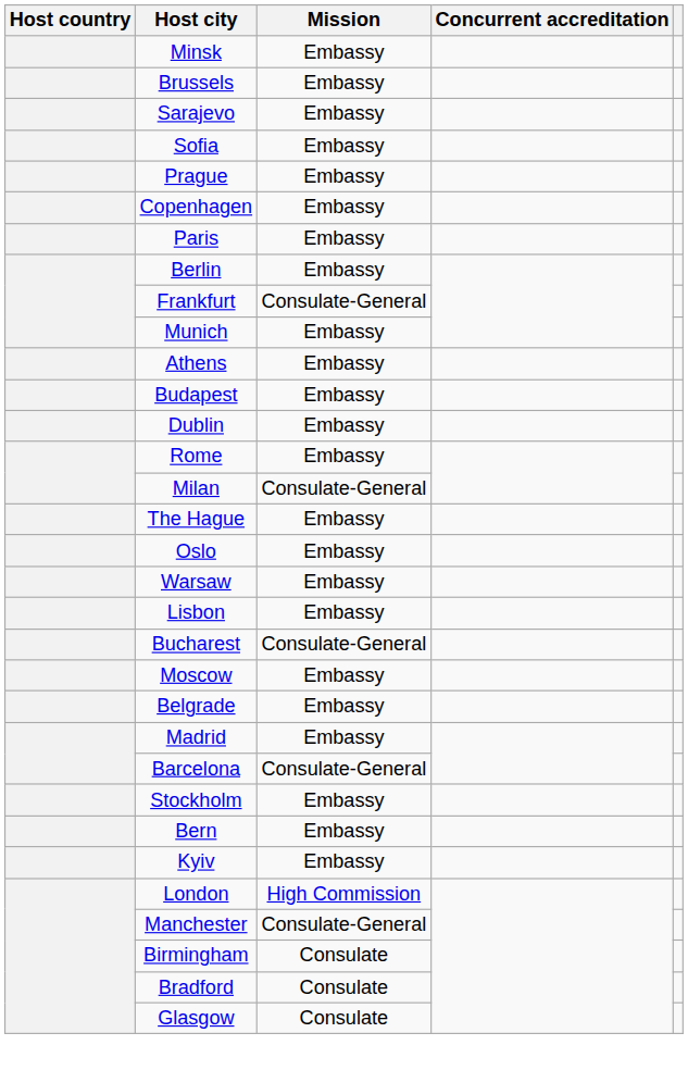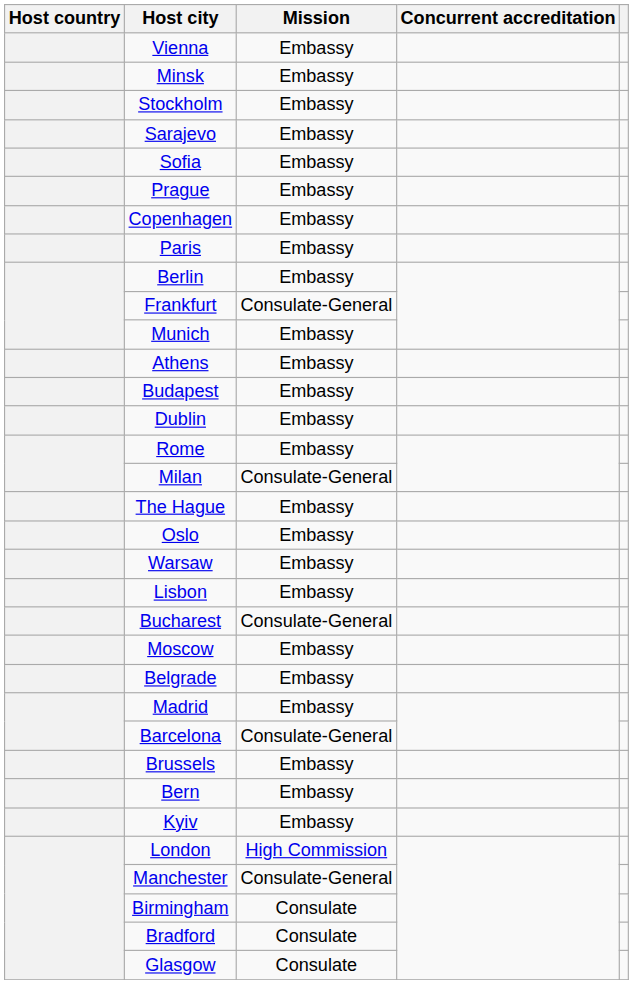+ row: Vienna | Embassy
rows swapped: Brussels <-> Stockholm
